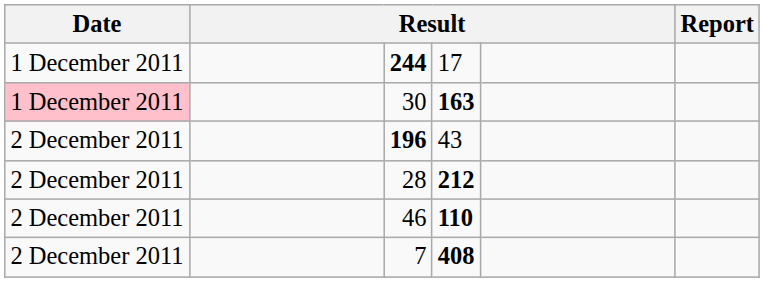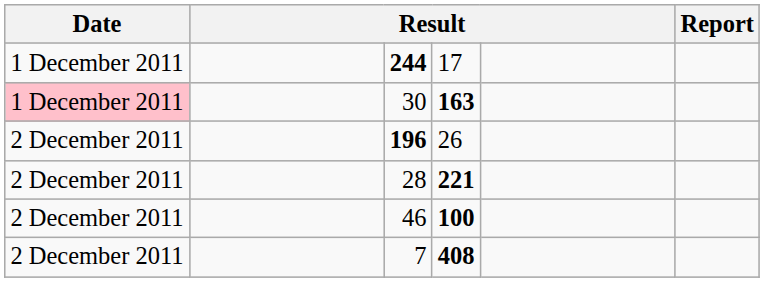196 | column 4: 43 -> 26
28 | column 4: 212 -> 221
46 | column 4: 110 -> 100
